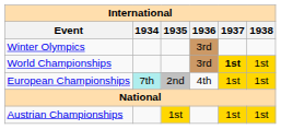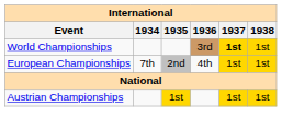- row: Winter Olympics | 3rd
European Championships | 1934: paleturquoise background -> no background
